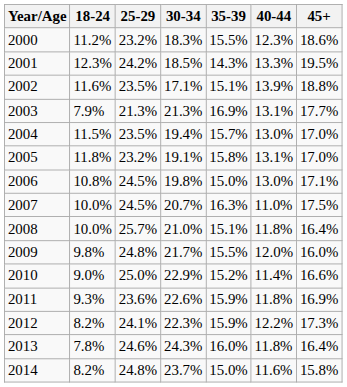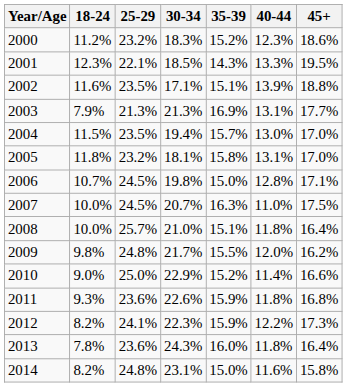2000 | 35-39: 15.5% -> 15.2%
2001 | 25-29: 24.2% -> 22.1%
2005 | 30-34: 19.1% -> 18.1%
2006 | 18-24: 10.8% -> 10.7%
2006 | 40-44: 13.0% -> 12.8%
2009 | 45+: 16.0% -> 16.2%
2011 | 45+: 16.9% -> 16.8%
2013 | 25-29: 24.6% -> 23.6%
2014 | 30-34: 23.7% -> 23.1%
